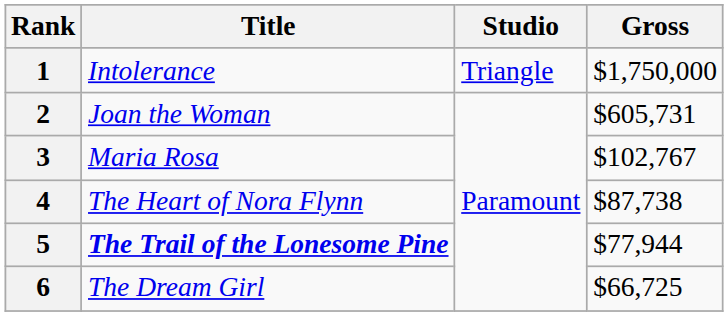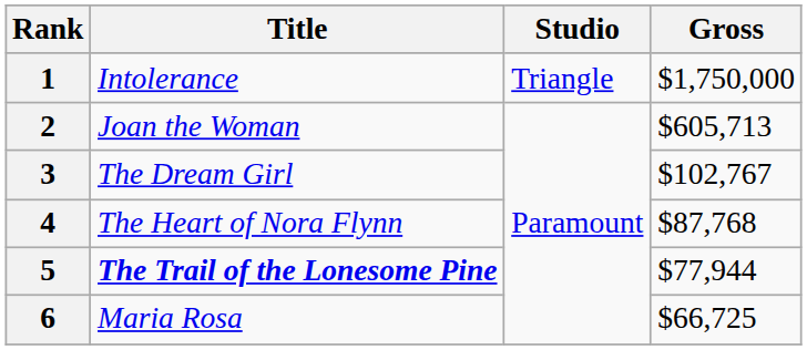2 | Gross: $605,731 -> $605,713
3 | Title: Maria Rosa -> The Dream Girl
4 | Gross: $87,738 -> $87,768
6 | Title: The Dream Girl -> Maria Rosa
